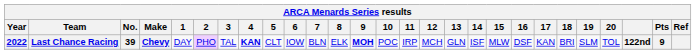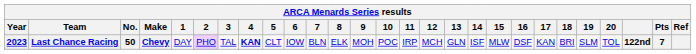Last Chance Racing | Year: 2022 -> 2023
Last Chance Racing | No.: 39 -> 50
Last Chance Racing | 9: bold -> normal
Last Chance Racing | Pts: 9 -> 7
